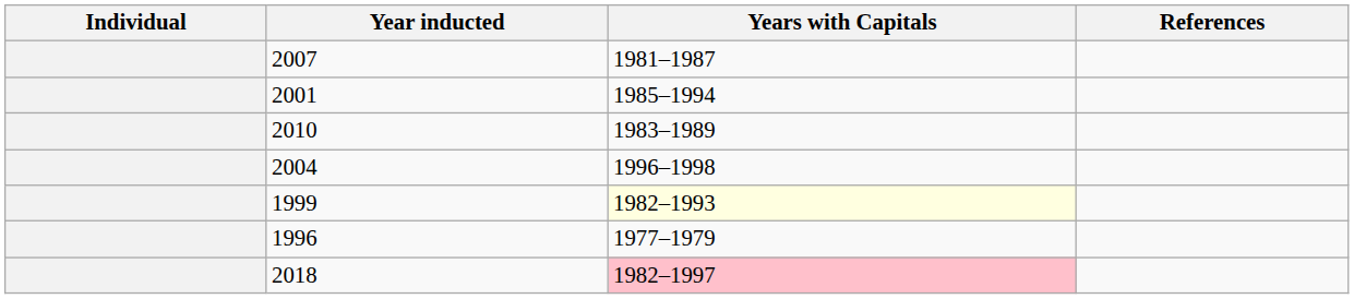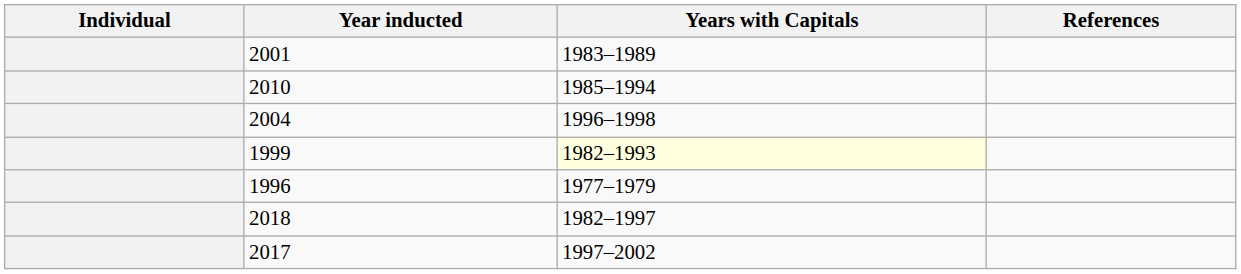- row: 2007 | 1981–1987
2001 | Years with Capitals: 1985–1994 -> 1983–1989
2010 | Years with Capitals: 1983–1989 -> 1985–1994
2018 | Years with Capitals: pink background -> no background
+ row: 2017 | 1997–2002
